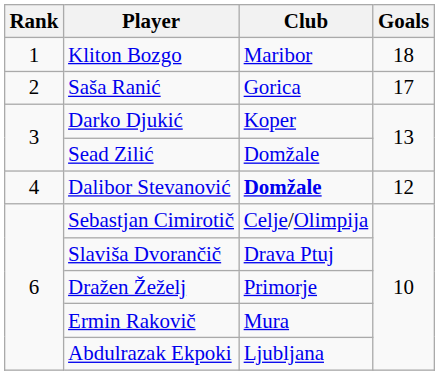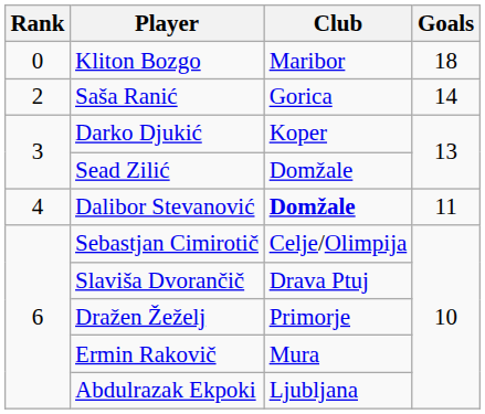Kliton Bozgo | Rank: 1 -> 0
Saša Ranić | Goals: 17 -> 14
Dalibor Stevanović | Goals: 12 -> 11
